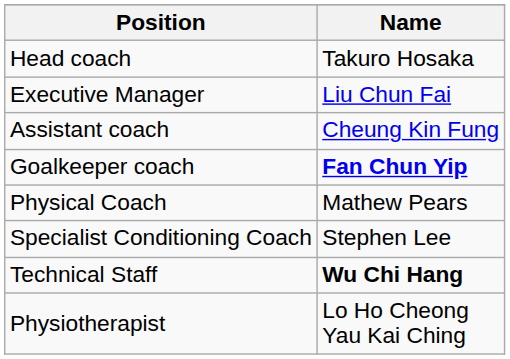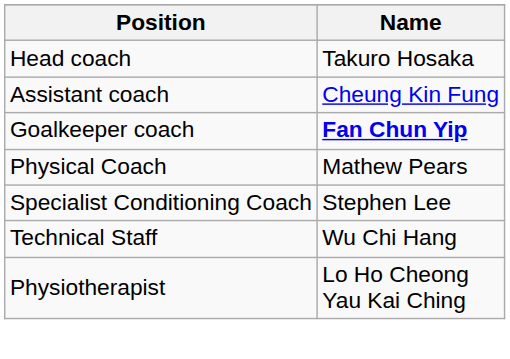- row: Executive Manager | Liu Chun Fai
Technical Staff | Name: bold -> normal
